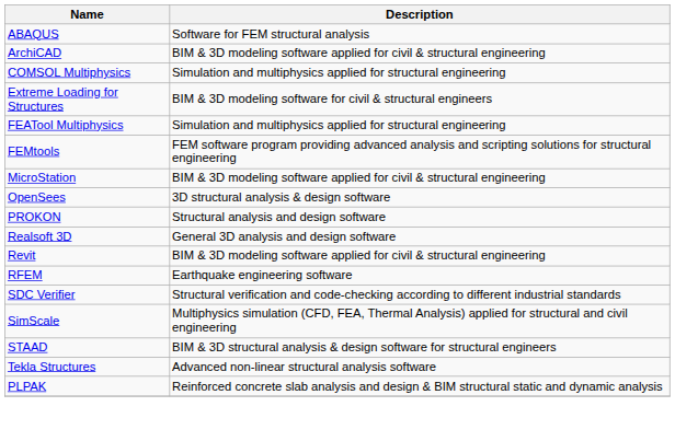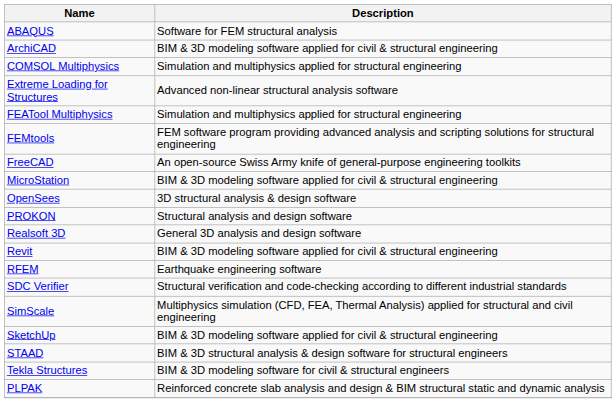Extreme Loading for Structures | Description: BIM & 3D modeling software for civil & structural engineers -> Advanced non-linear structural analysis software
+ row: FreeCAD | An open-source Swiss Army knife of general-purpose engineering toolkits
+ row: SketchUp | BIM & 3D modeling software applied for civil & structural engineering
Tekla Structures | Description: Advanced non-linear structural analysis software -> BIM & 3D modeling software for civil & structural engineers
